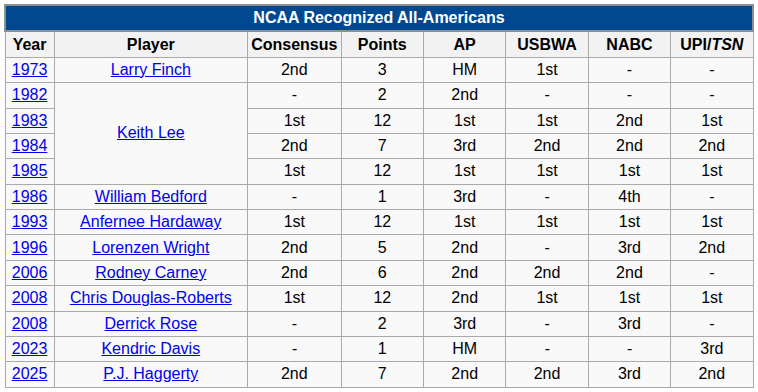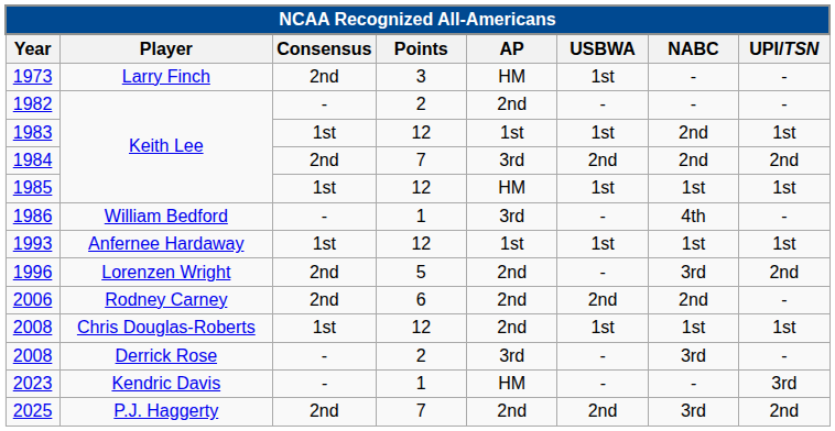1985 | AP: 1st -> HM
